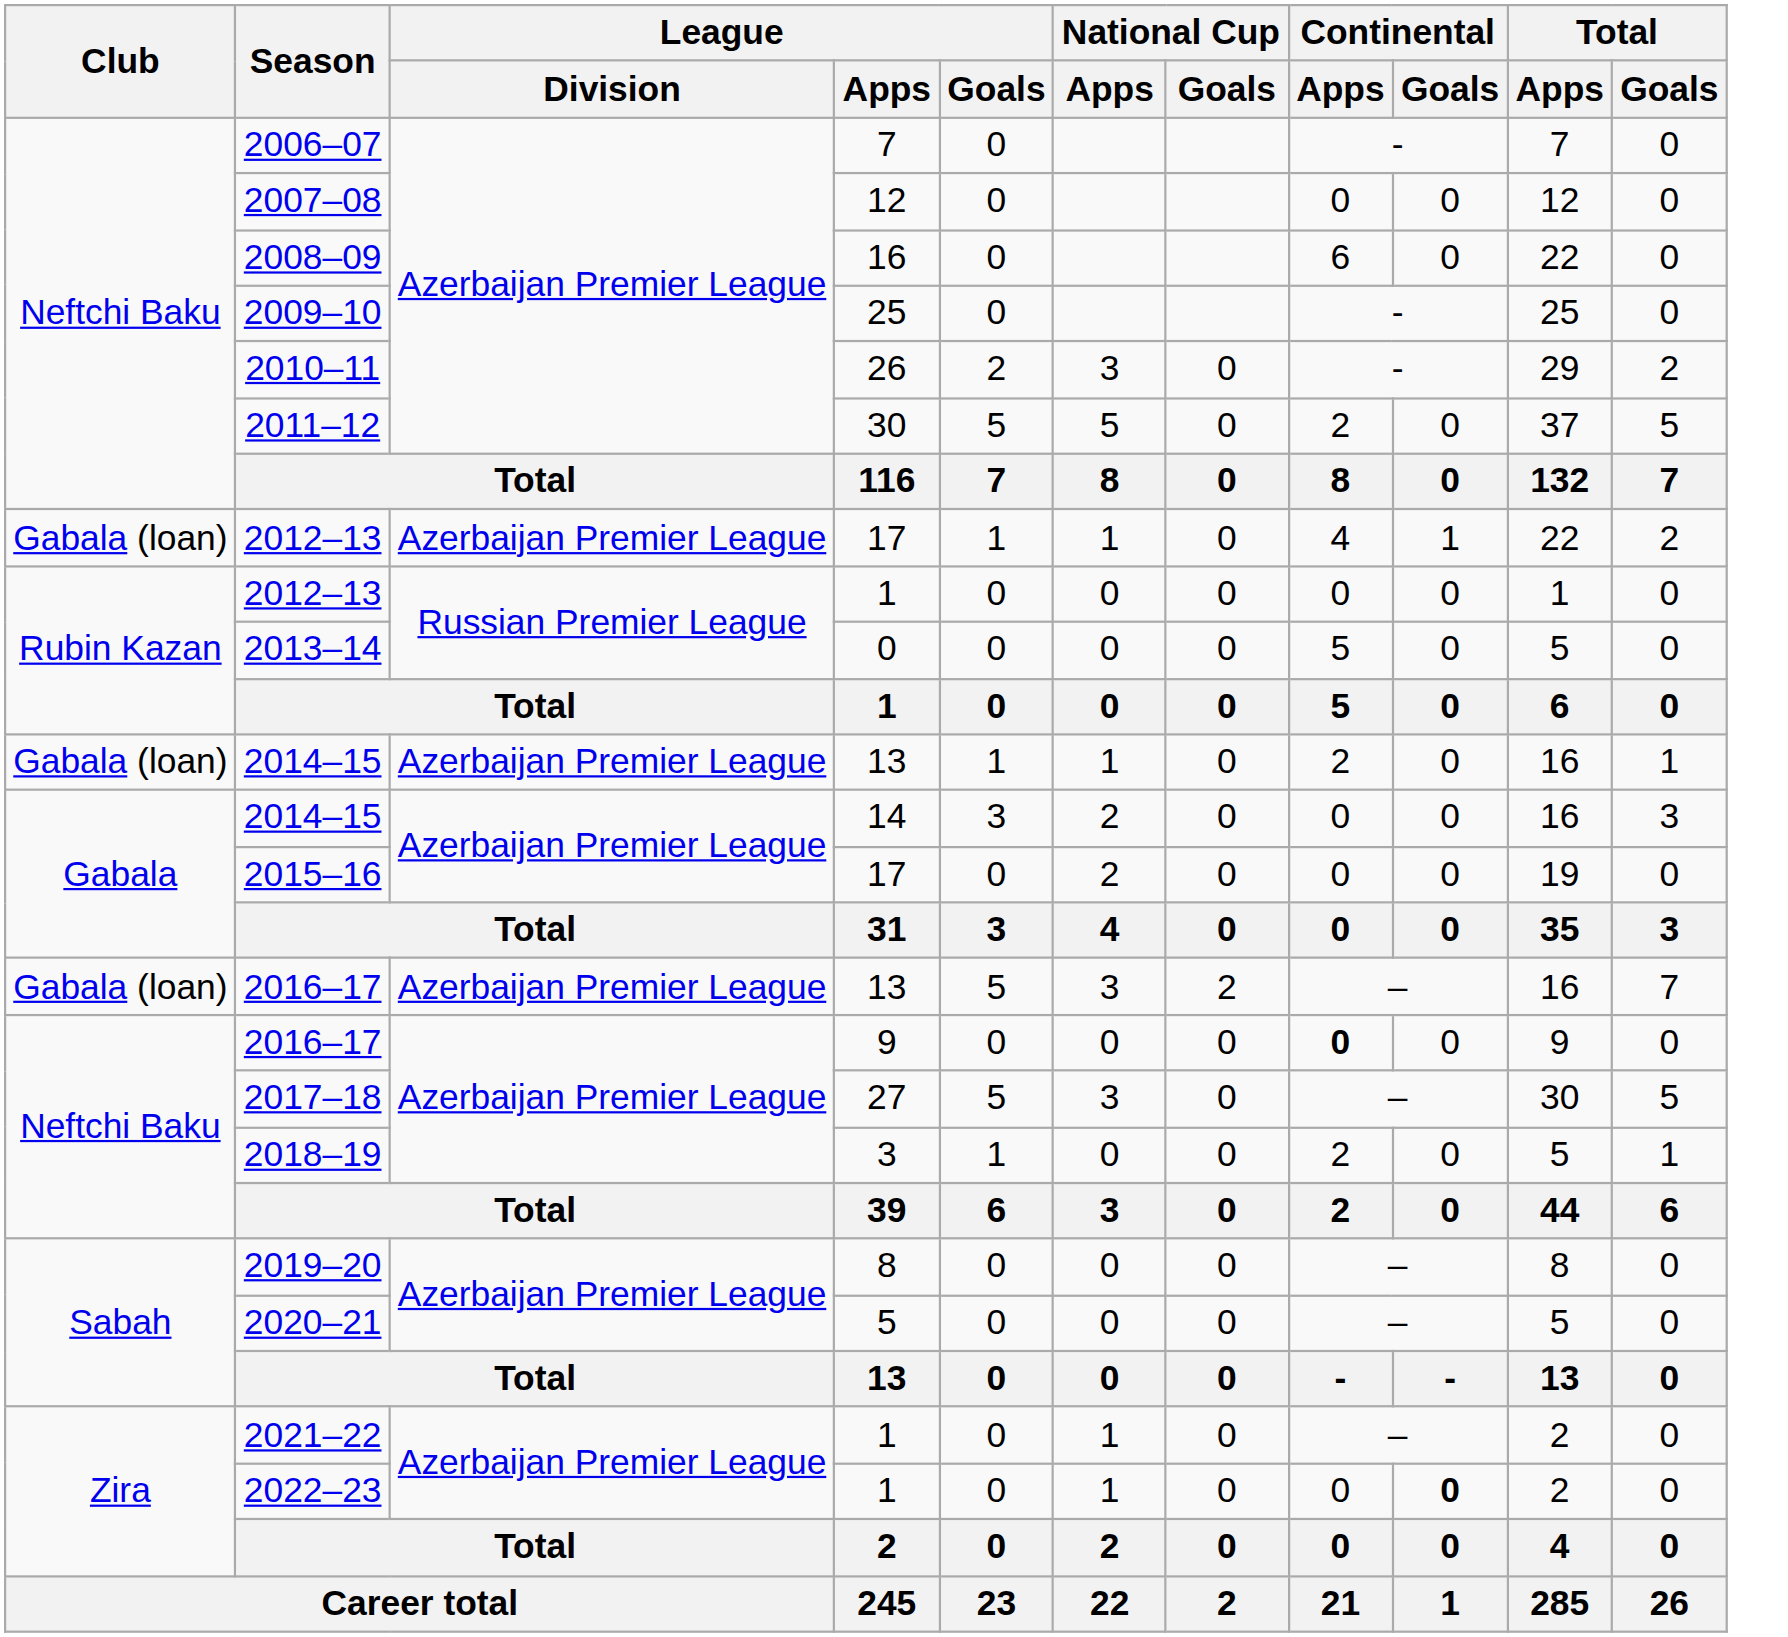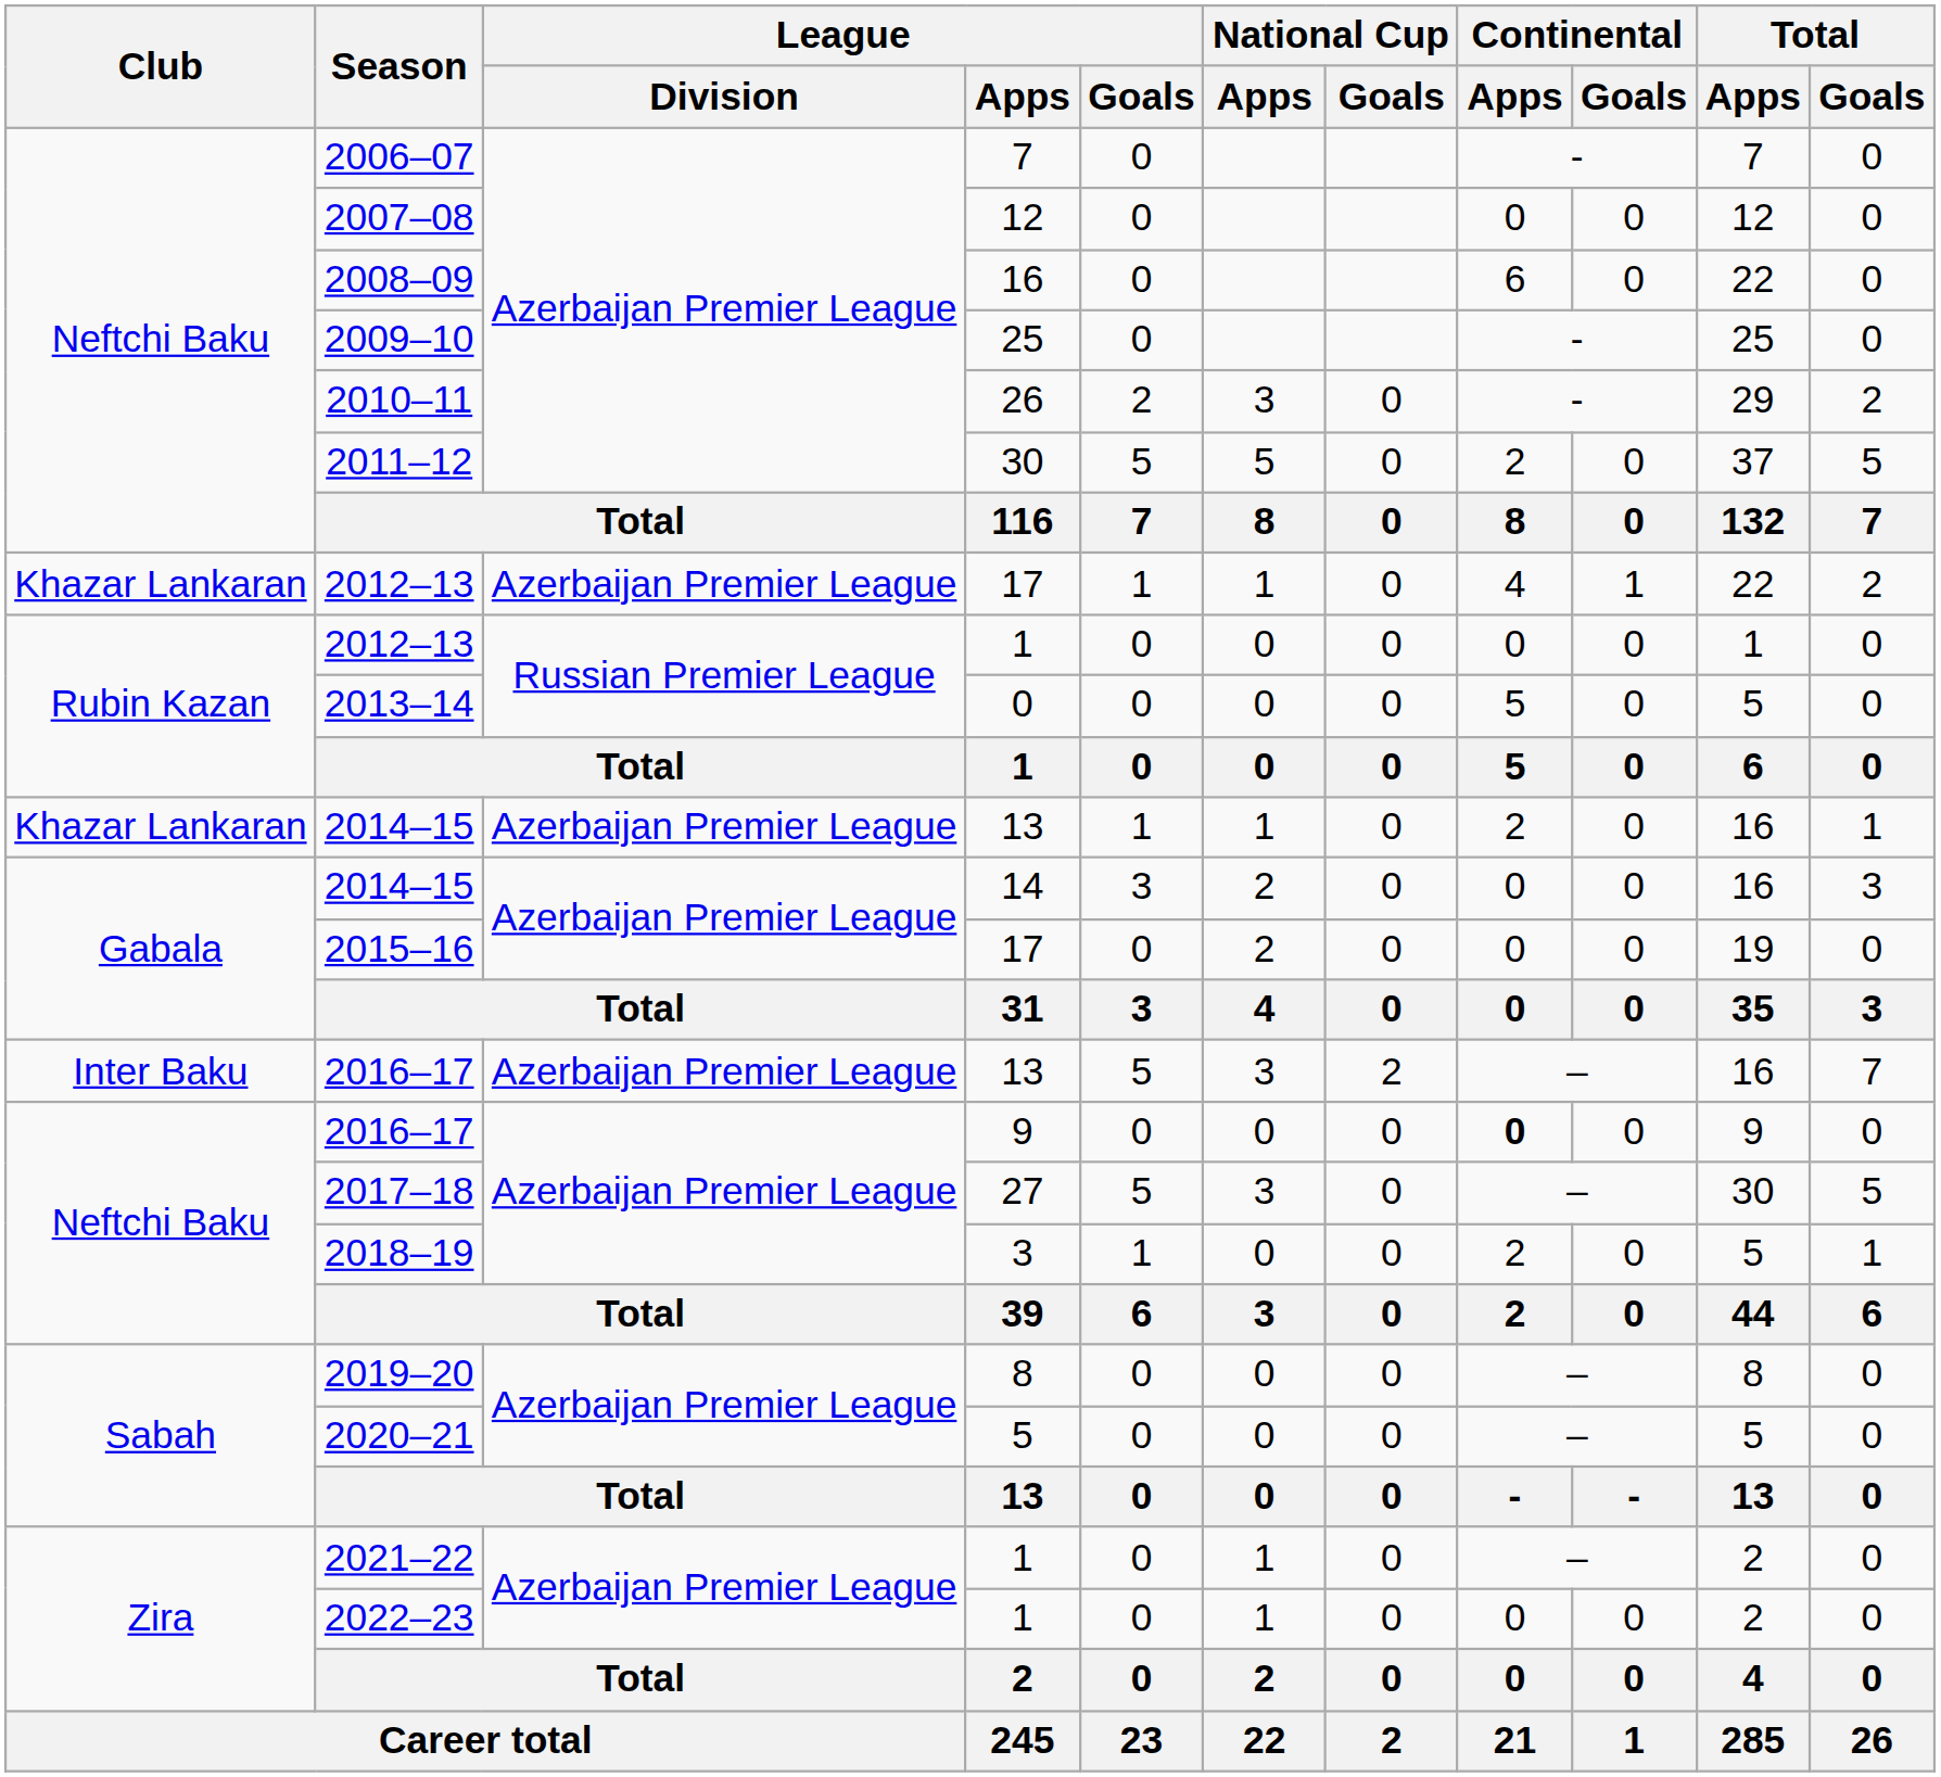2012–13 / 17 | Club: Gabala (loan) -> Khazar Lankaran
2014–15 / 13 | Club: Gabala (loan) -> Khazar Lankaran
2016–17 / 13 | Club: Gabala (loan) -> Inter Baku
2022–23 | Continental / Goals: bold -> normal
